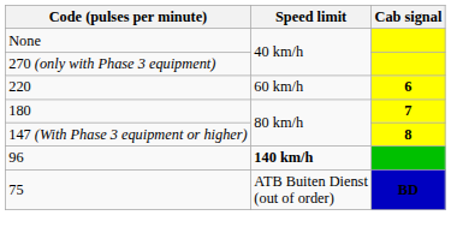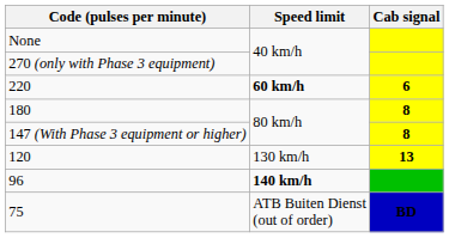220 | Speed limit: normal -> bold
180 | Cab signal: 7 -> 8
+ row: 120 | 130 km/h | 13
